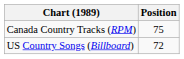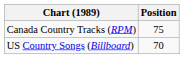US Country Songs (Billboard) | Position: 72 -> 70
